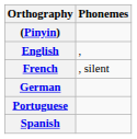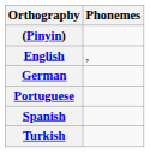- row: French | , silent
+ row: Turkish
